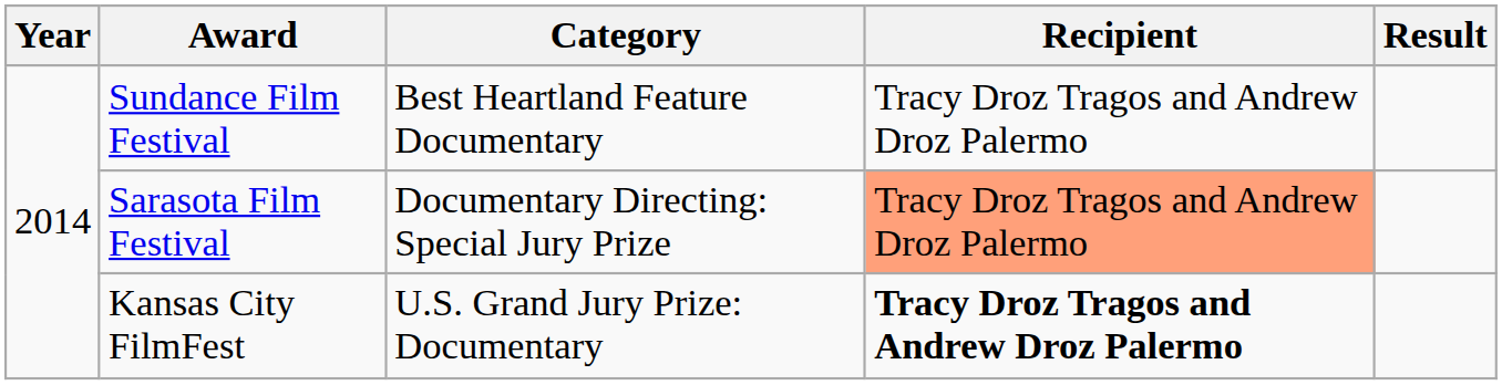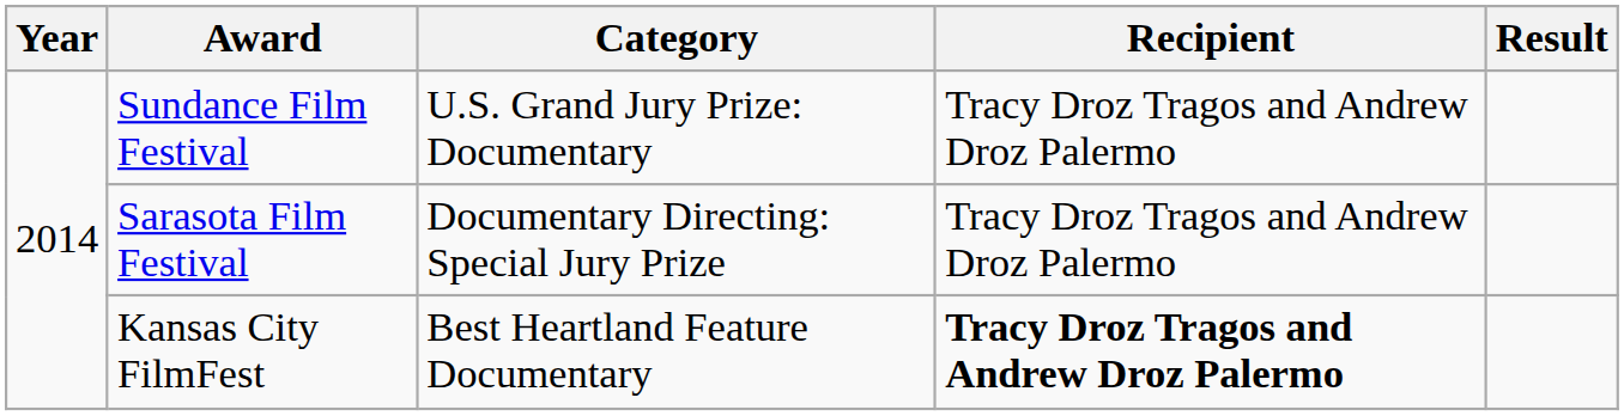Sundance Film Festival | Category: Best Heartland Feature Documentary -> U.S. Grand Jury Prize: Documentary
Sarasota Film Festival | Recipient: lightsalmon background -> no background
Kansas City FilmFest | Category: U.S. Grand Jury Prize: Documentary -> Best Heartland Feature Documentary
